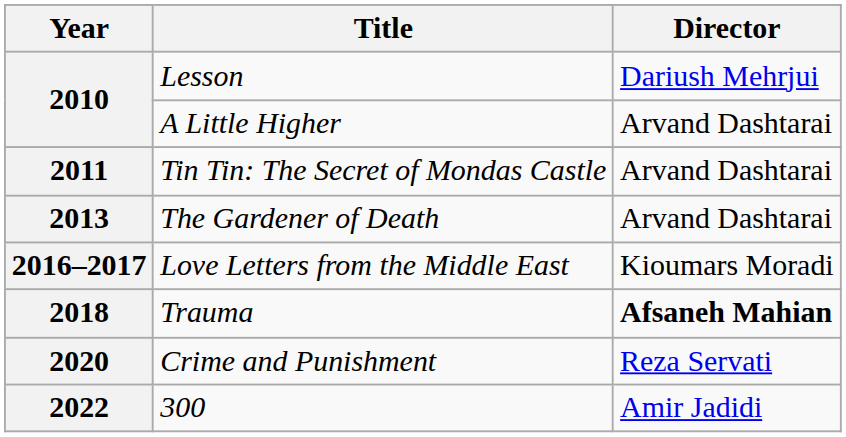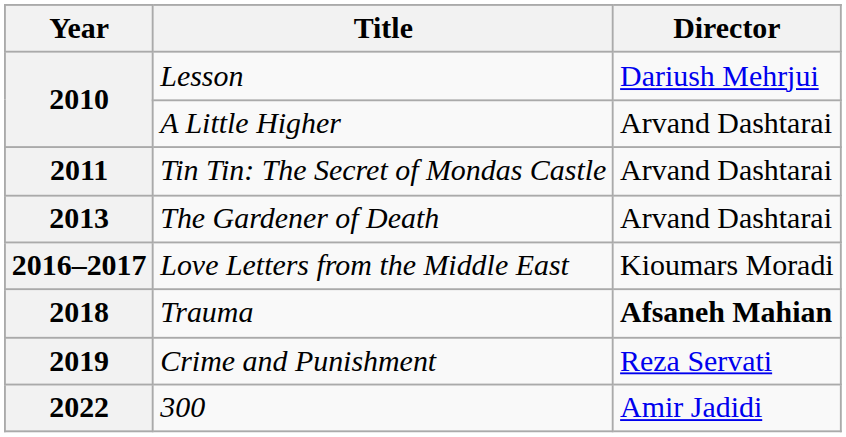Crime and Punishment | Year: 2020 -> 2019
